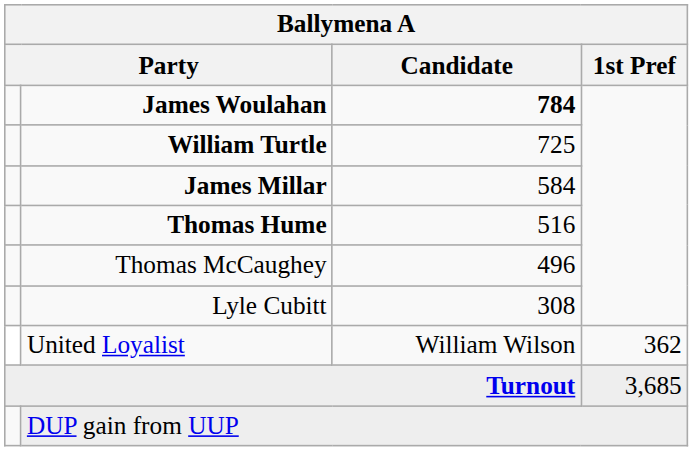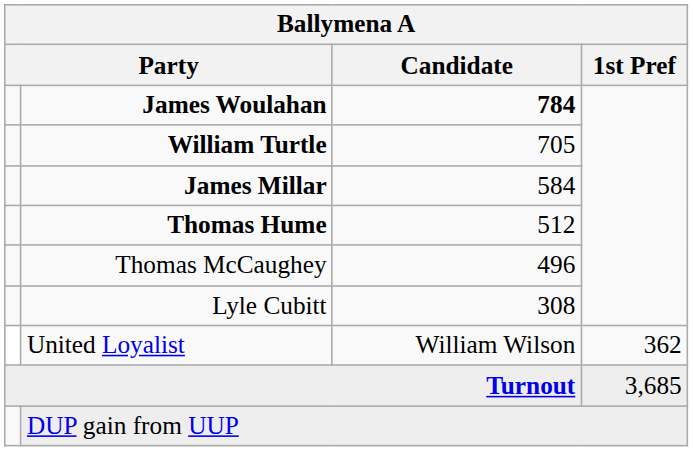William Turtle | Candidate: 725 -> 705
Thomas Hume | Candidate: 516 -> 512
